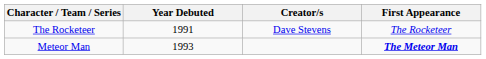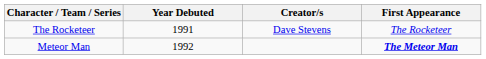Meteor Man | Year Debuted: 1993 -> 1992
